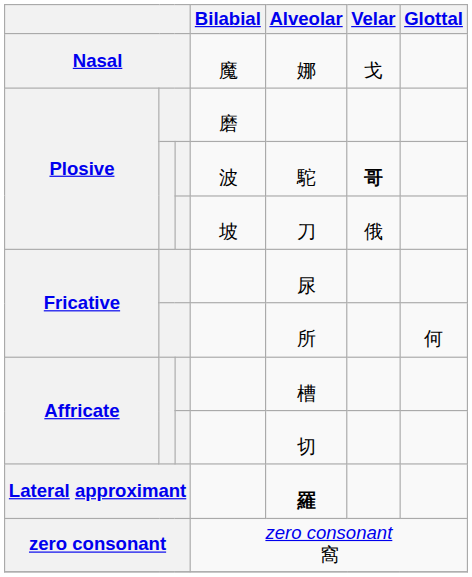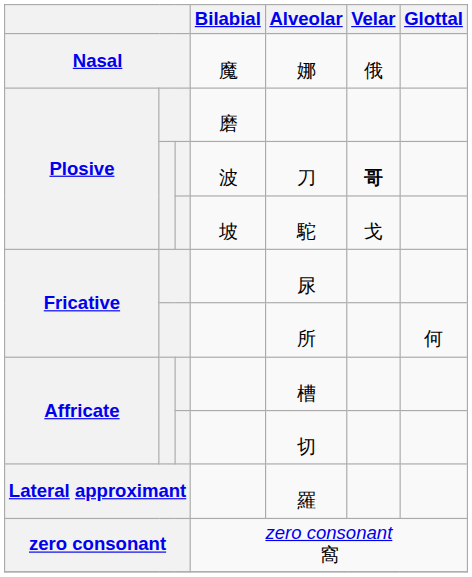Nasal | Velar: 戈 -> 俄
Plosive / 波 | Alveolar: 駝 -> 刀
Plosive / 坡 | Alveolar: 刀 -> 駝
Plosive / 坡 | Velar: 俄 -> 戈
Lateral approximant | Alveolar: bold -> normal
